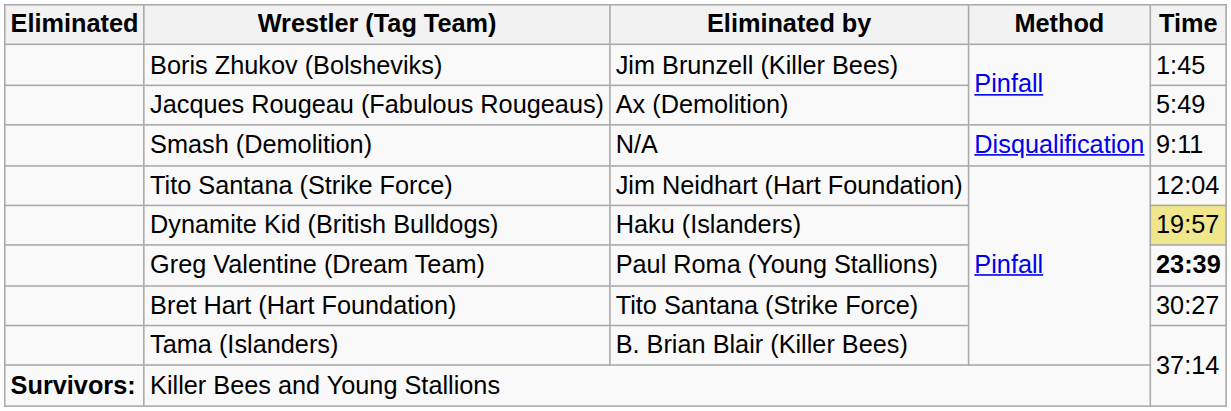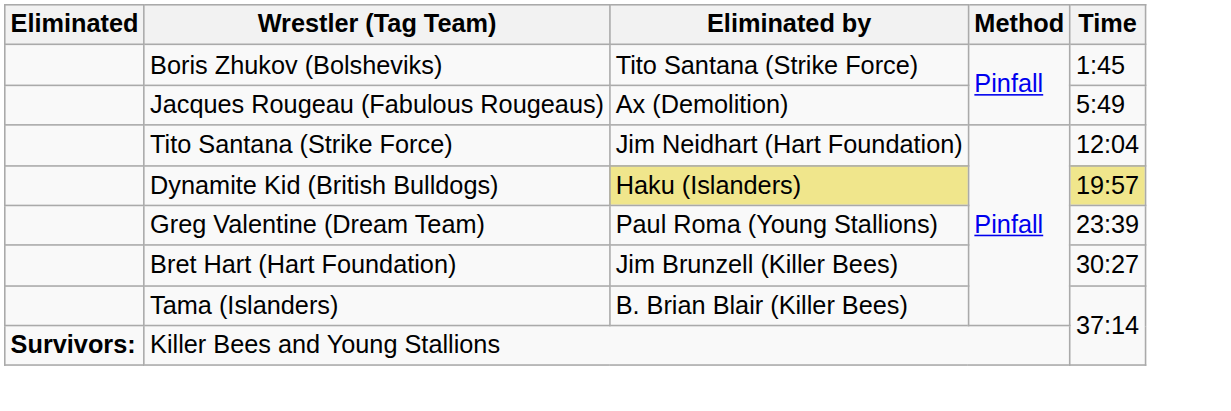Boris Zhukov (Bolsheviks) | Eliminated by: Jim Brunzell (Killer Bees) -> Tito Santana (Strike Force)
- row: Smash (Demolition) | N/A | Disqualification | 9:11
Dynamite Kid (British Bulldogs) | Eliminated by: no background -> khaki background
Greg Valentine (Dream Team) | Time: bold -> normal
Bret Hart (Hart Foundation) | Eliminated by: Tito Santana (Strike Force) -> Jim Brunzell (Killer Bees)
